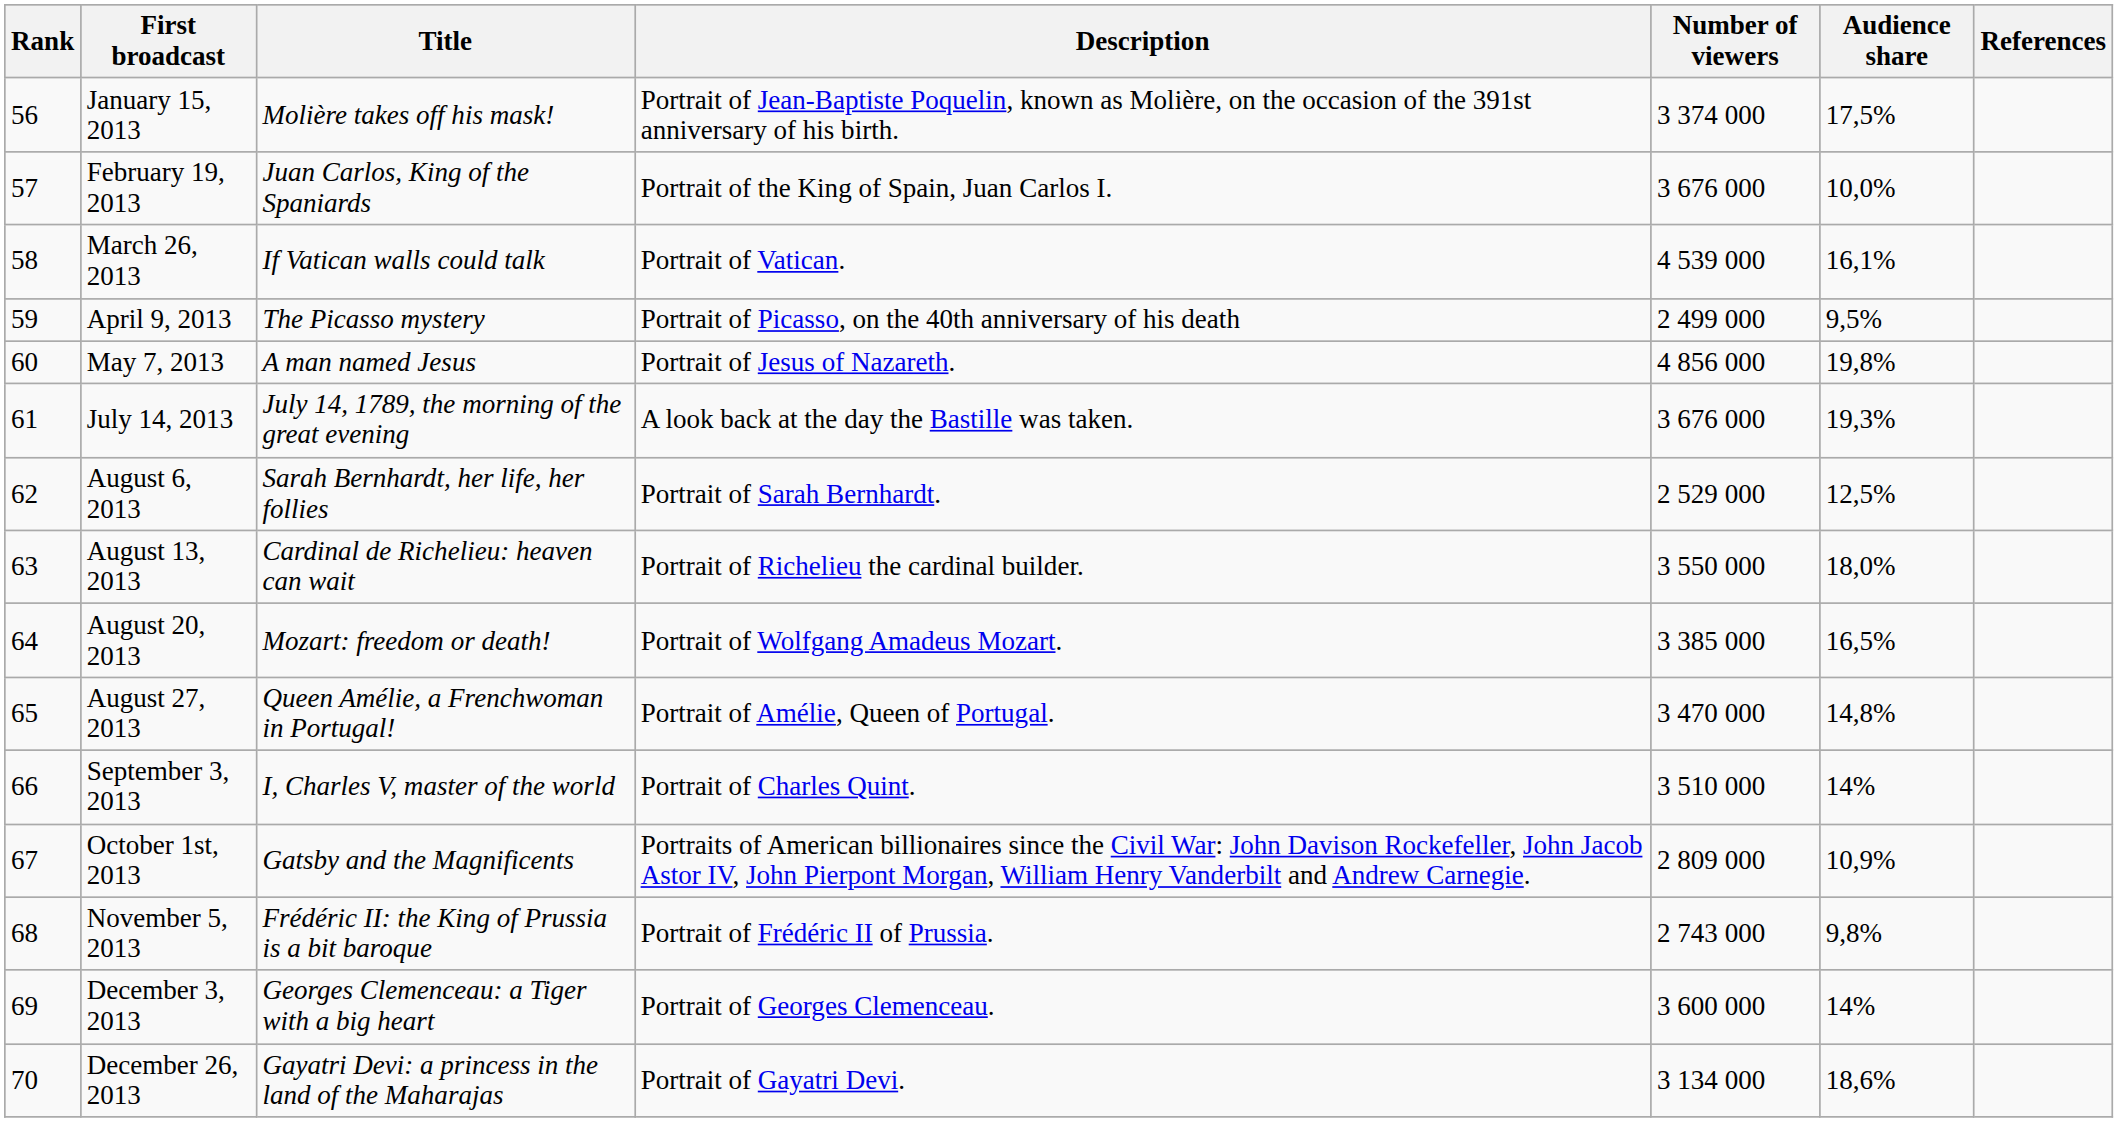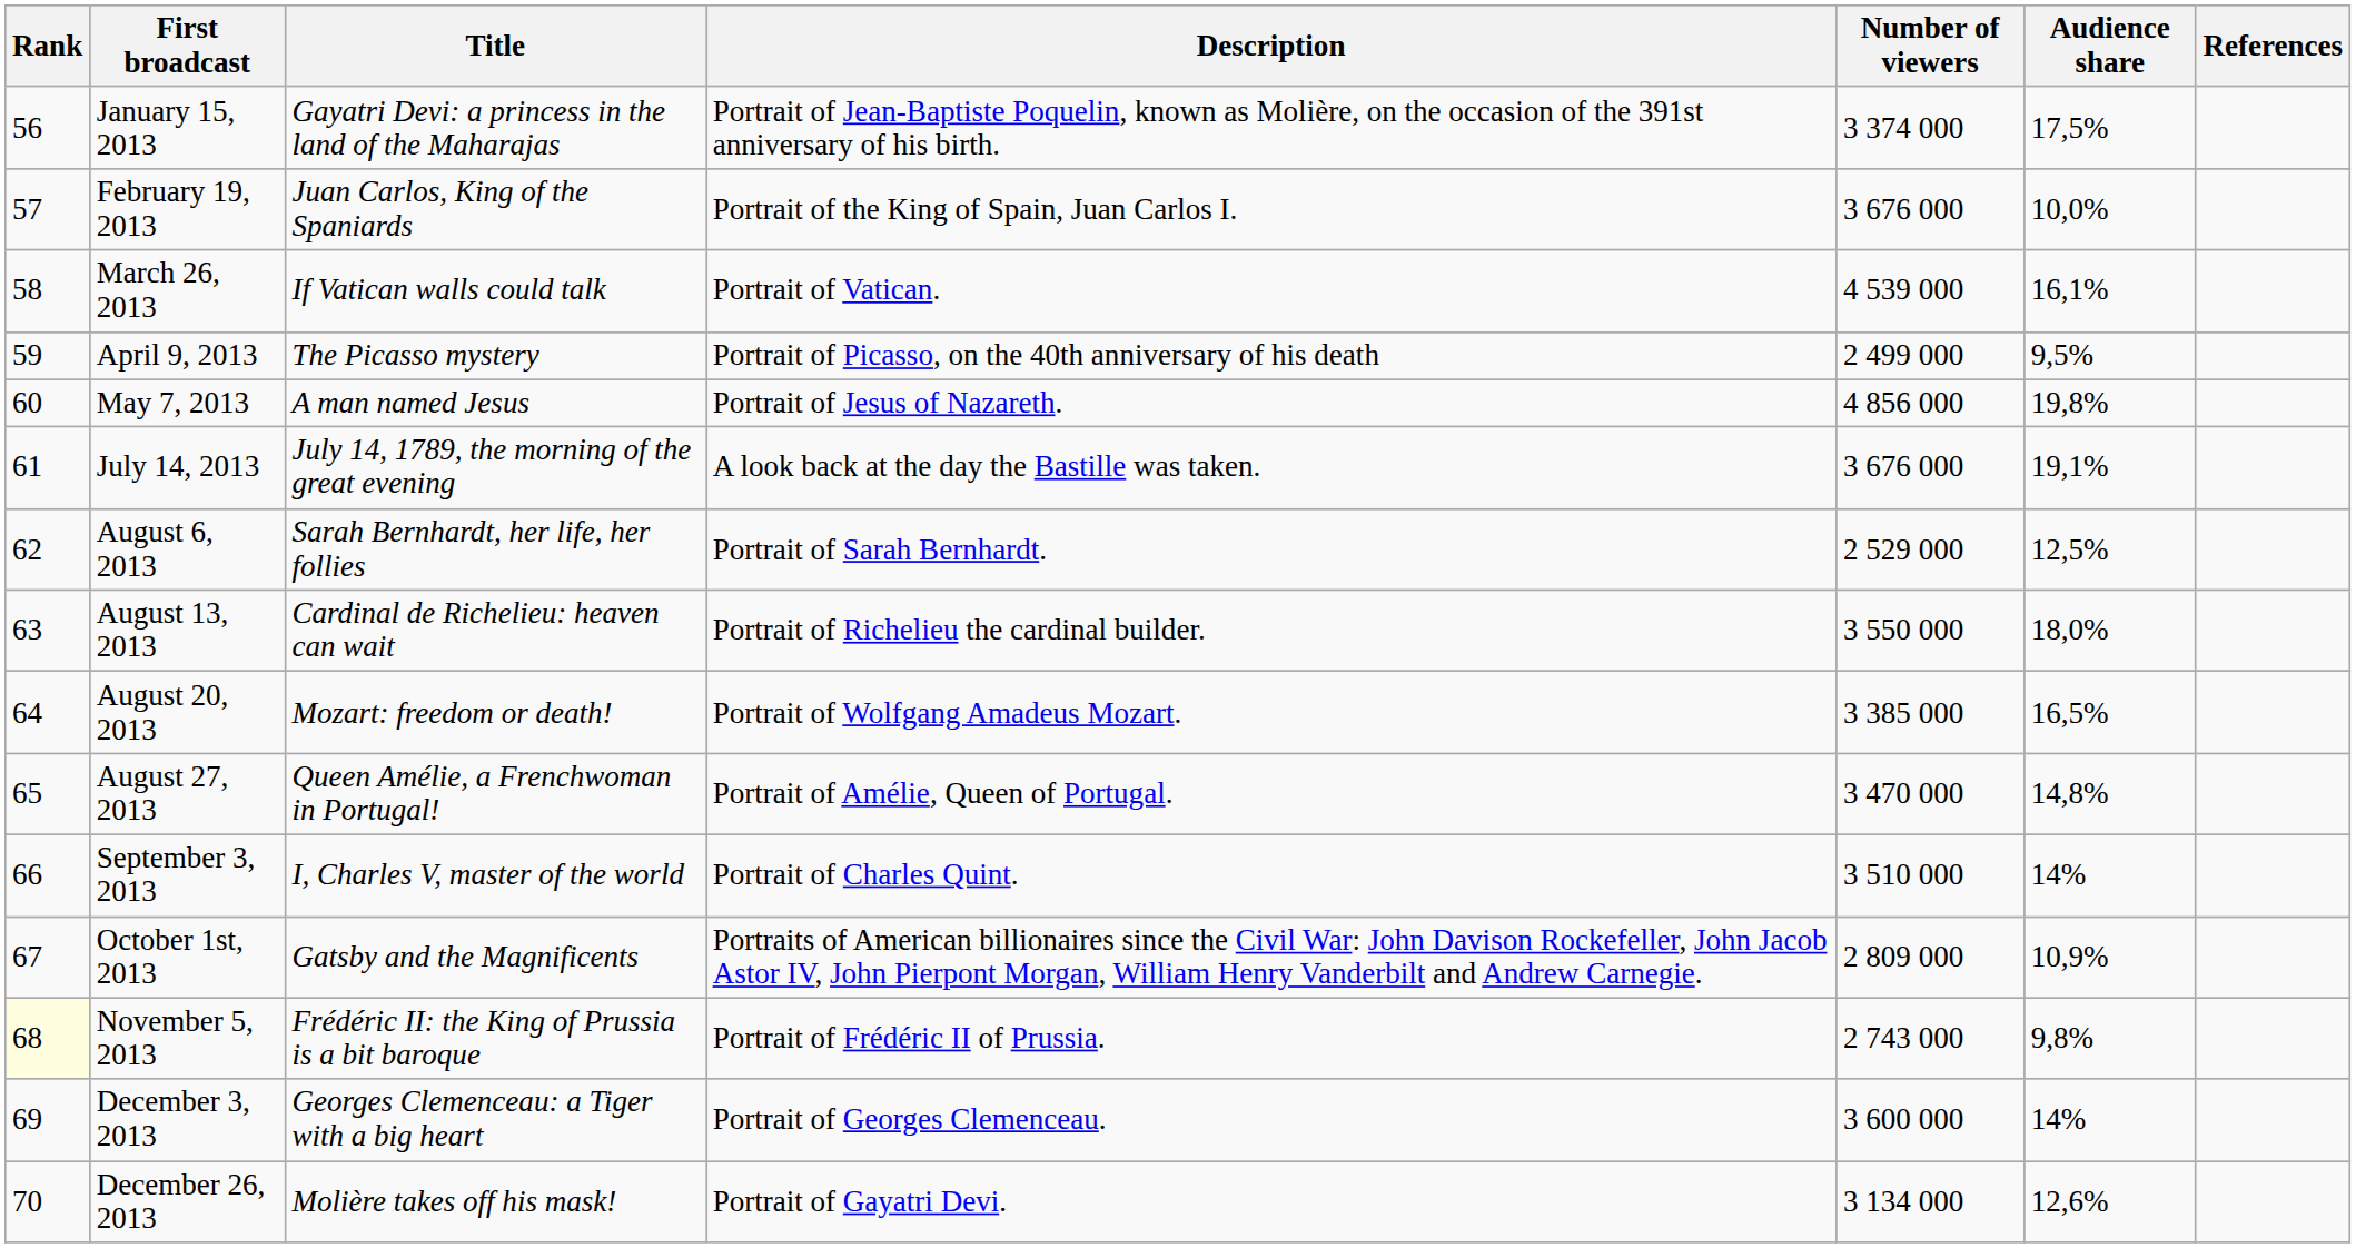January 15, 2013 | Title: Molière takes off his mask! -> Gayatri Devi: a princess in the land of the Maharajas
July 14, 2013 | Audience share: 19,3% -> 19,1%
November 5, 2013 | Rank: no background -> lightyellow background
December 26, 2013 | Title: Gayatri Devi: a princess in the land of the Maharajas -> Molière takes off his mask!
December 26, 2013 | Audience share: 18,6% -> 12,6%
